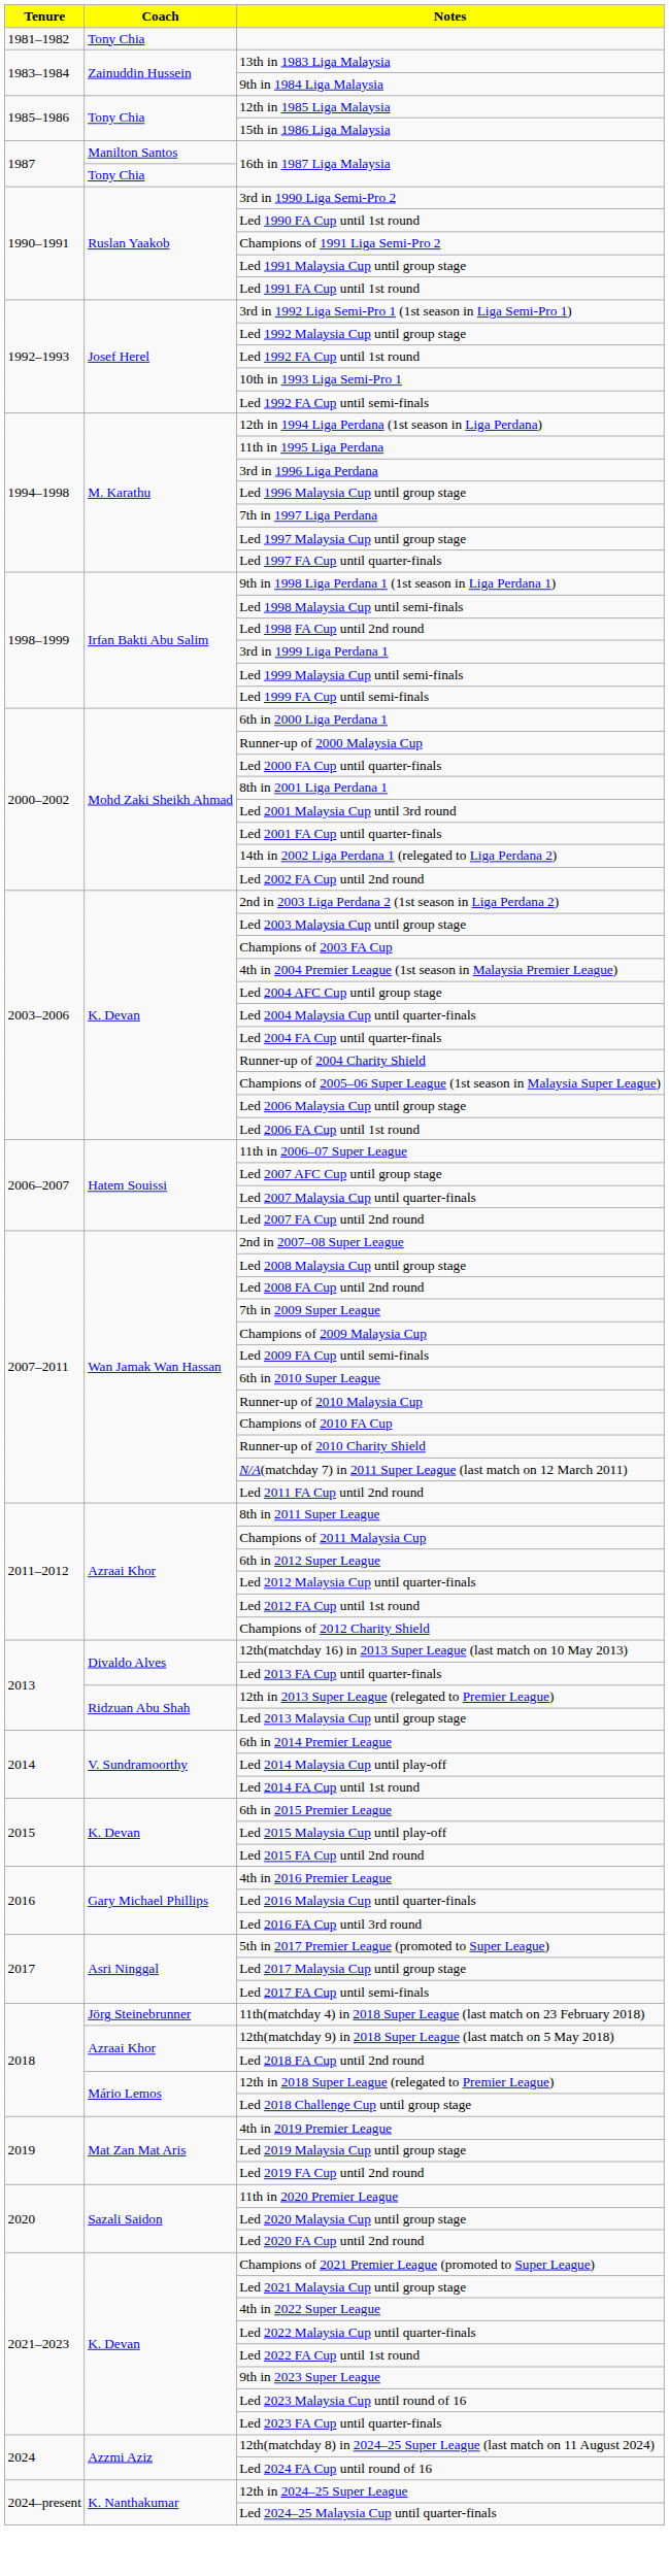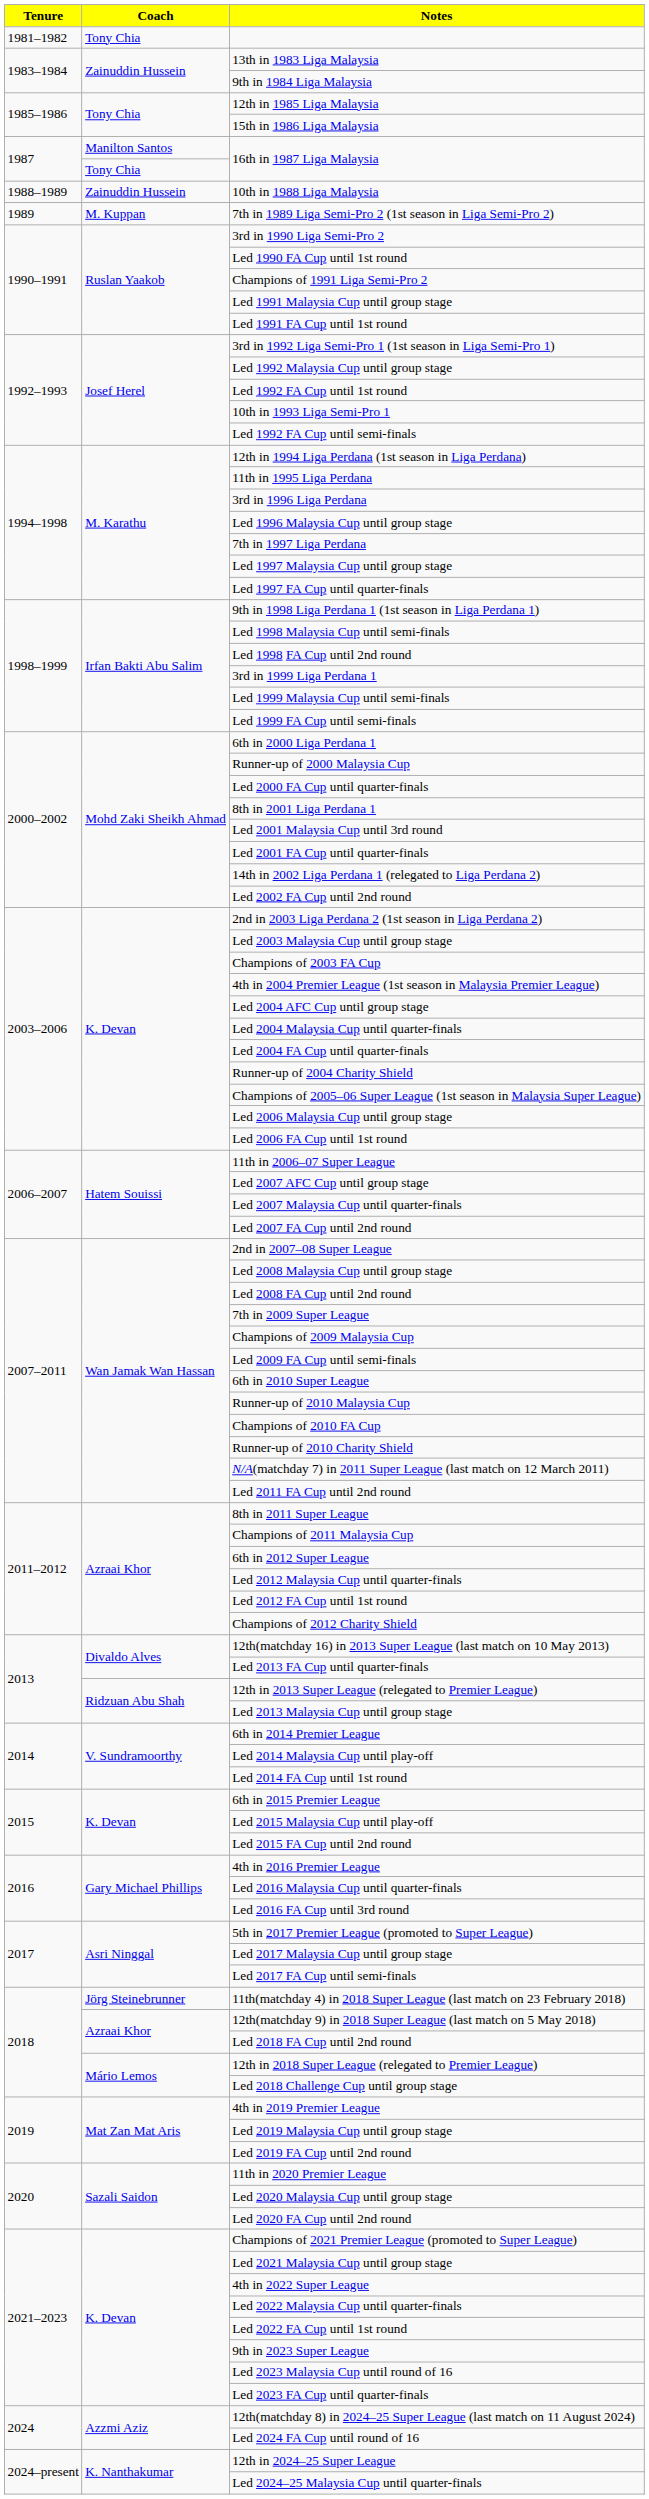+ row: 1988–1989 | Zainuddin Hussein | 10th in 1988 Liga Malaysia
+ row: 1989 | M. Kuppan | 7th in 1989 Liga Semi-Pro 2 (1st season in Liga Semi-Pro 2)
